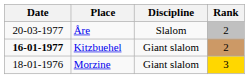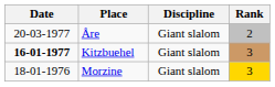Åre | Discipline: Slalom -> Giant slalom
Kitzbuehel | Rank: 2 -> 3
